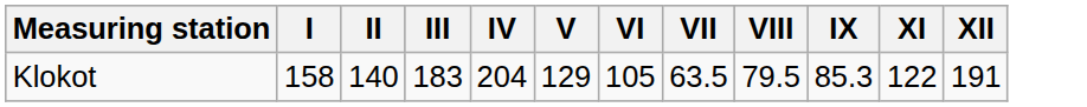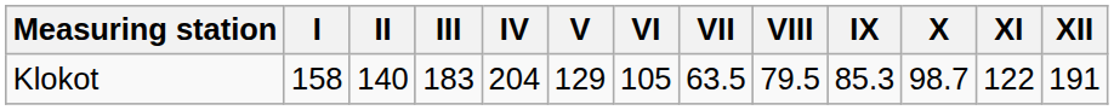+ column: X | 98.7
